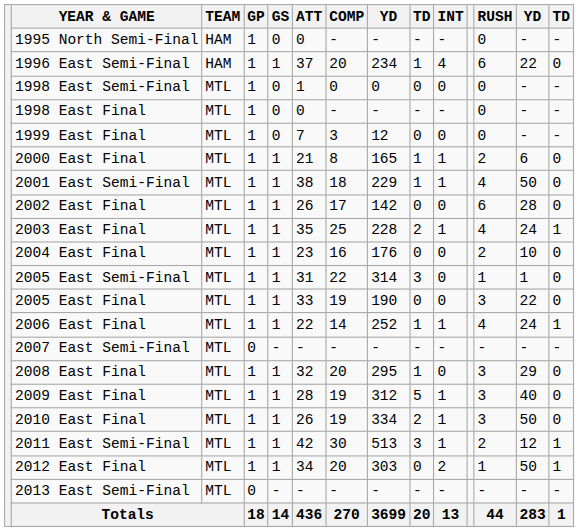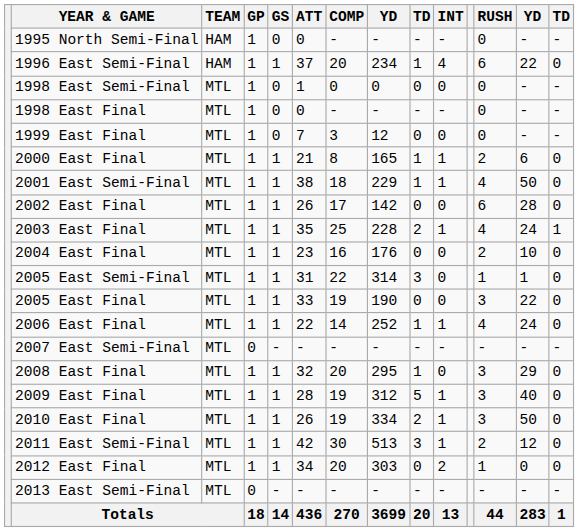2006 East Final | column 14: 1 -> 0
2011 East Semi-Final | column 14: 1 -> 0
2012 East Final | column 13: 50 -> 0
2012 East Final | column 14: 1 -> 0
